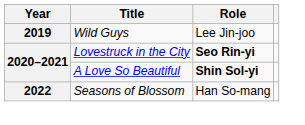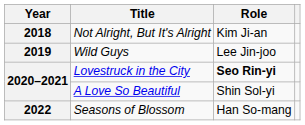+ row: 2018 | Not Alright, But It's Alright | Kim Ji-an
A Love So Beautiful | Role: bold -> normal
